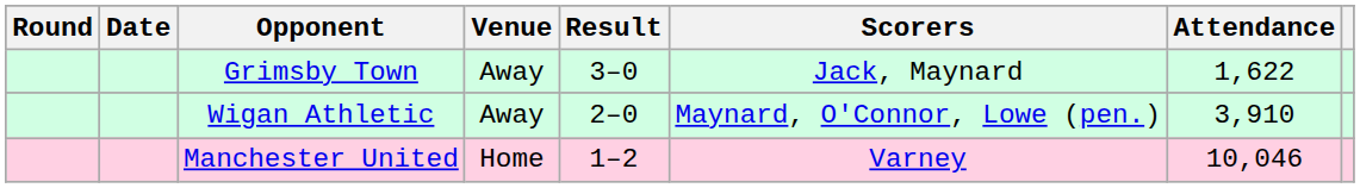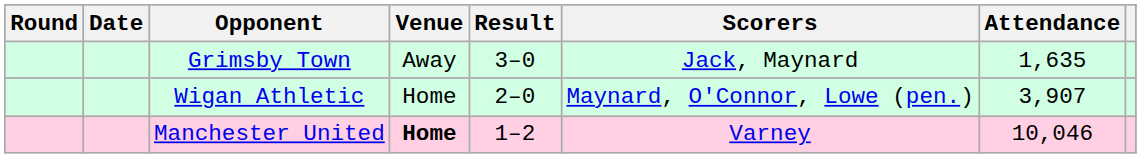Grimsby Town | Attendance: 1,622 -> 1,635
Wigan Athletic | Venue: Away -> Home
Wigan Athletic | Attendance: 3,910 -> 3,907
Manchester United | Venue: normal -> bold
